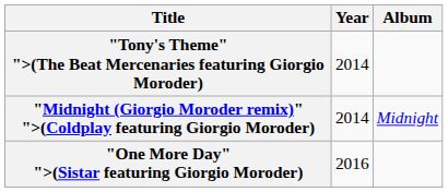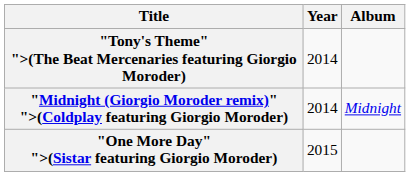"One More Day" ">(Sistar featuring Giorgio Moroder) | Year: 2016 -> 2015
